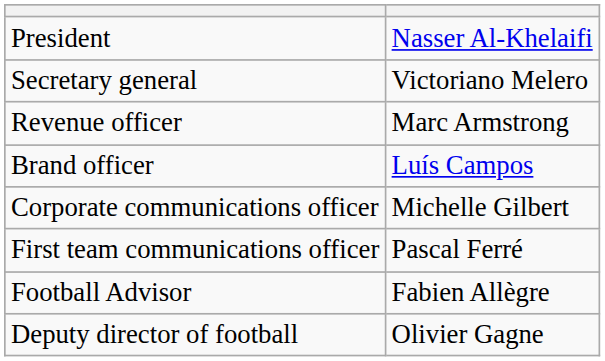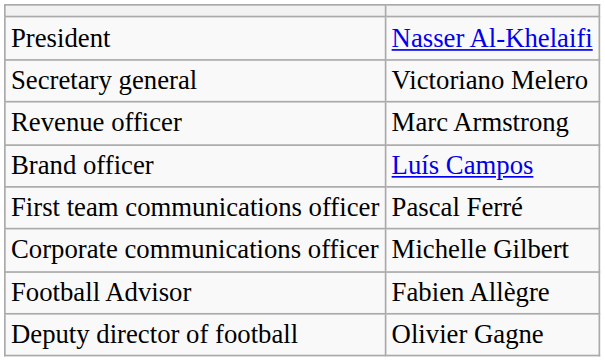rows swapped: Corporate communications officer <-> First team communications officer
